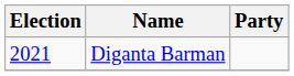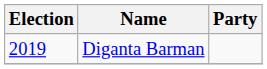Diganta Barman | Election: 2021 -> 2019
